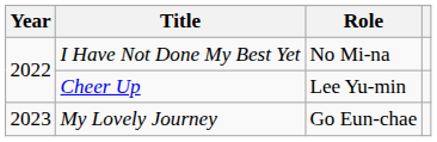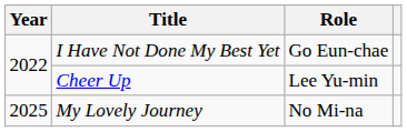I Have Not Done My Best Yet | Role: No Mi-na -> Go Eun-chae
My Lovely Journey | Year: 2023 -> 2025
My Lovely Journey | Role: Go Eun-chae -> No Mi-na
